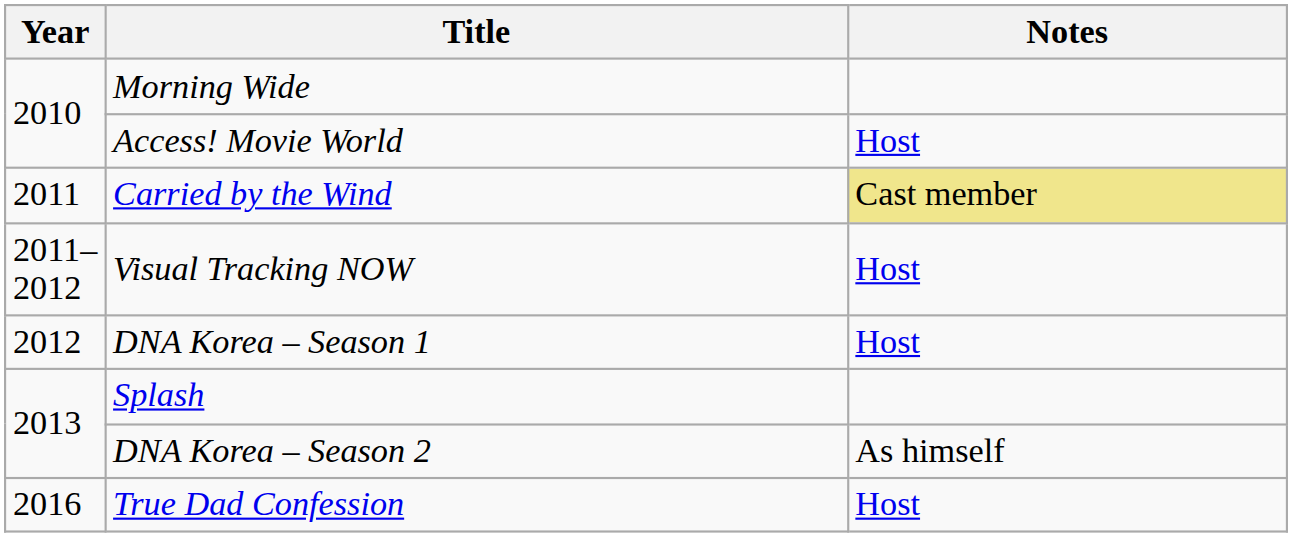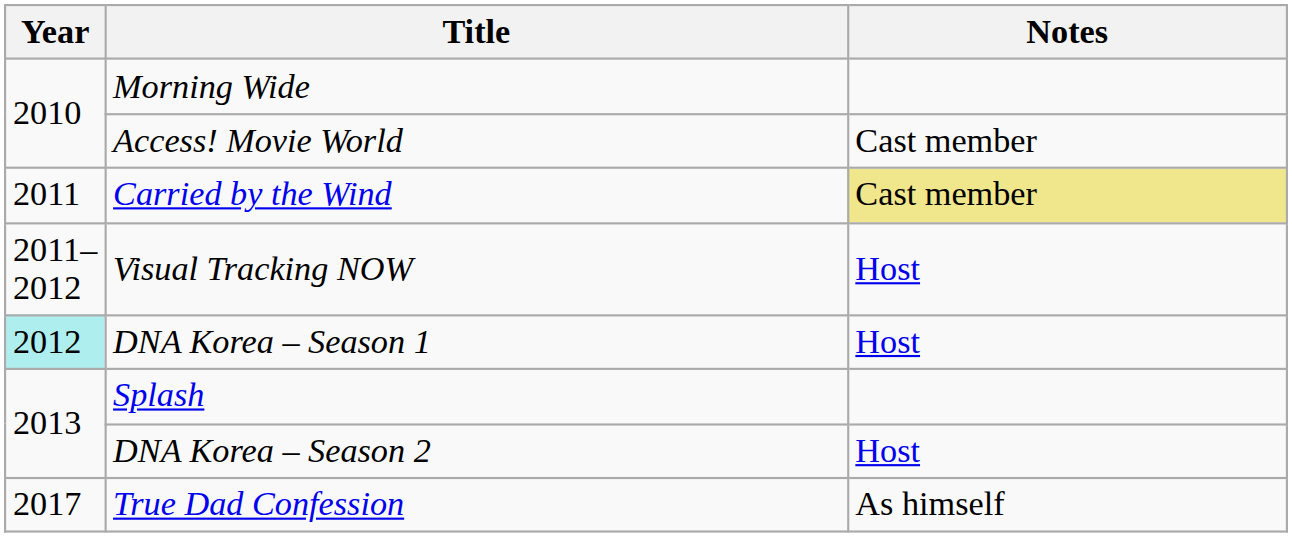Access! Movie World | Notes: Host -> Cast member
DNA Korea – Season 1 | Year: no background -> paleturquoise background
DNA Korea – Season 2 | Notes: As himself -> Host
True Dad Confession | Year: 2016 -> 2017
True Dad Confession | Notes: Host -> As himself
